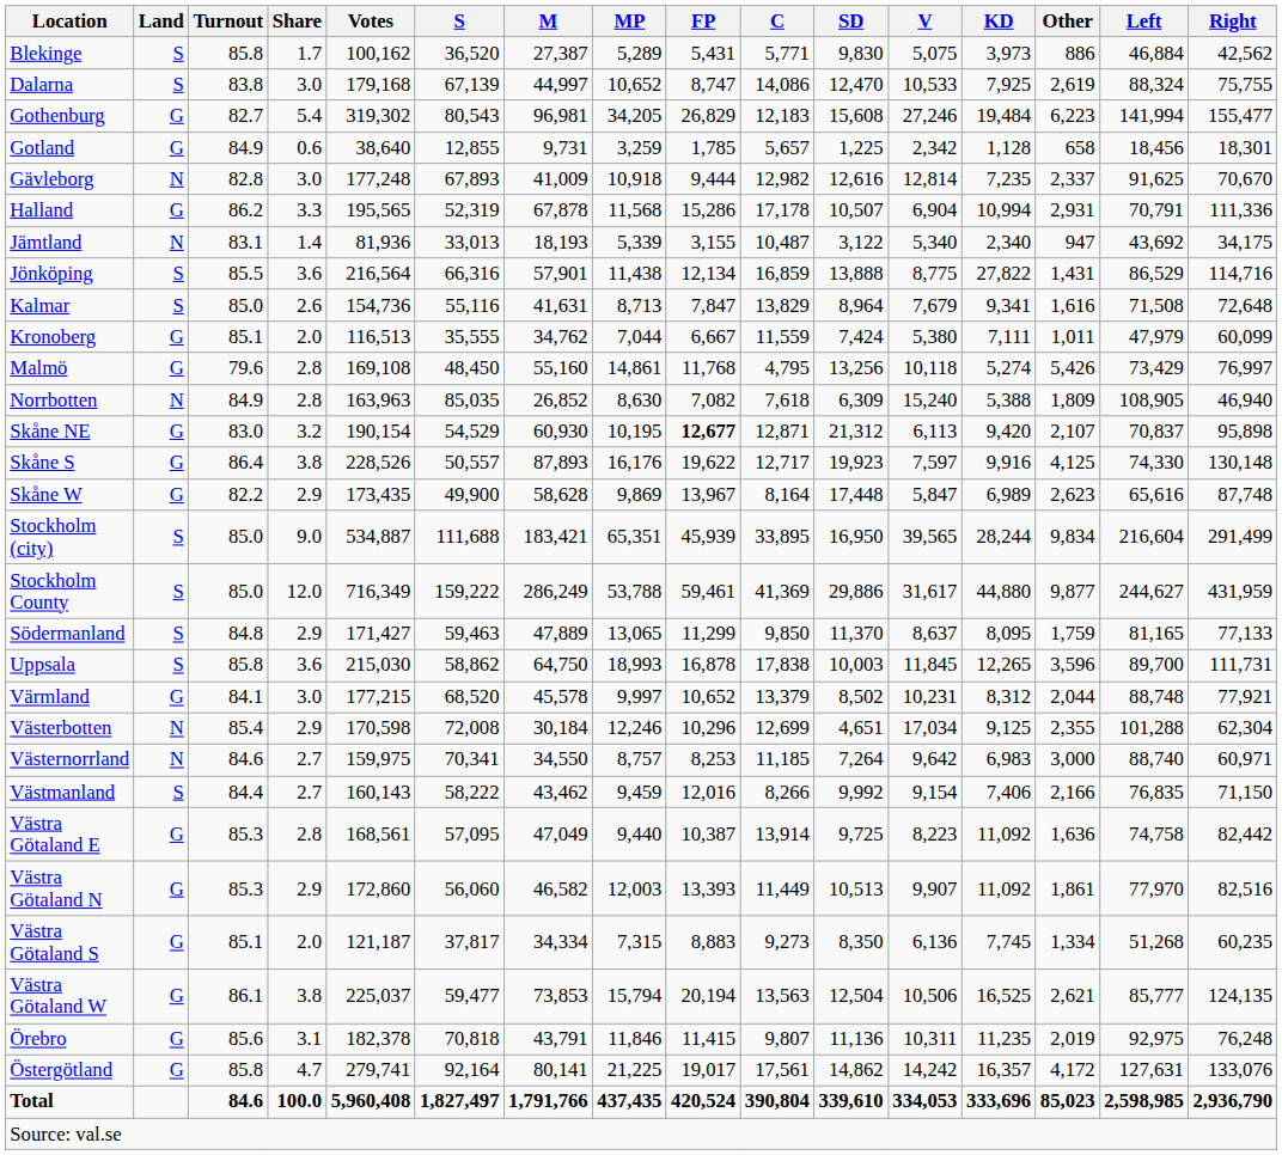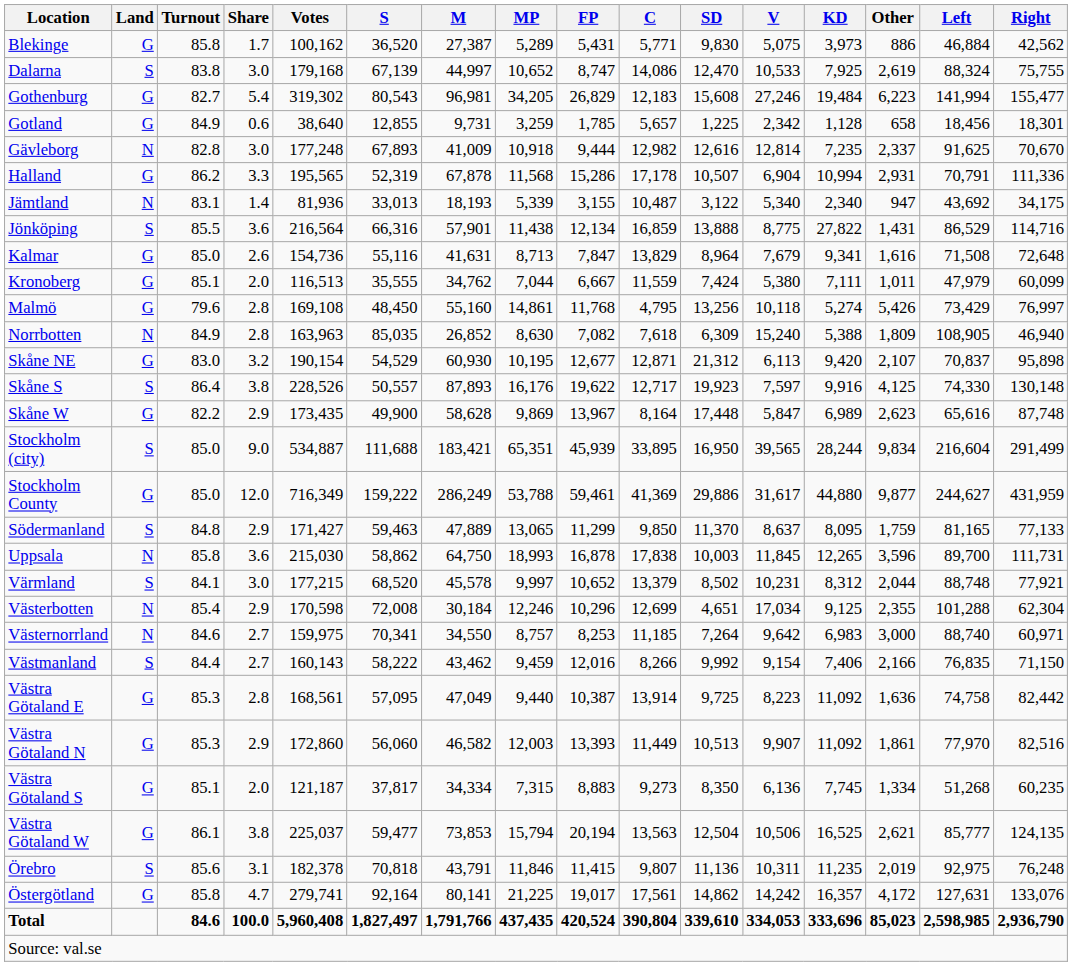Blekinge | Land: S -> G
Kalmar | Land: S -> G
Skåne NE | FP: bold -> normal
Skåne S | Land: G -> S
Stockholm County | Land: S -> G
Uppsala | Land: S -> N
Värmland | Land: G -> S
Örebro | Land: G -> S
